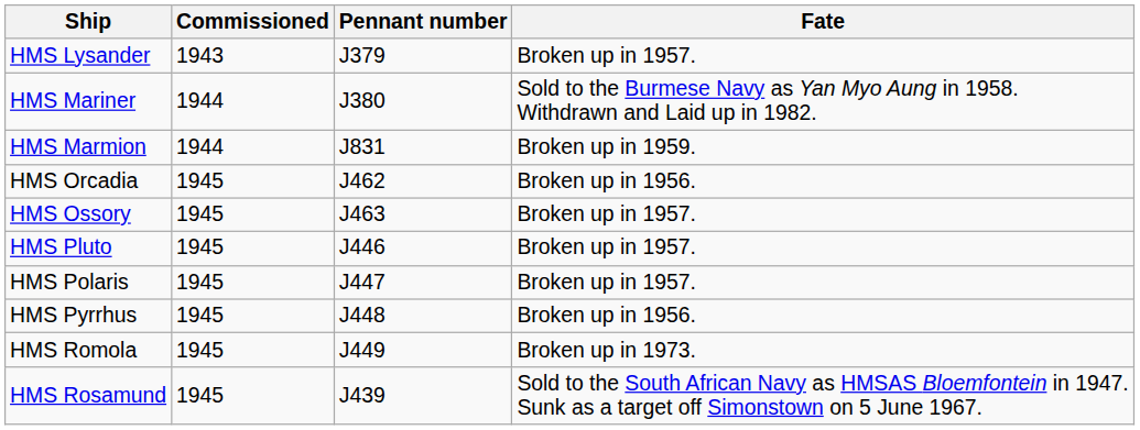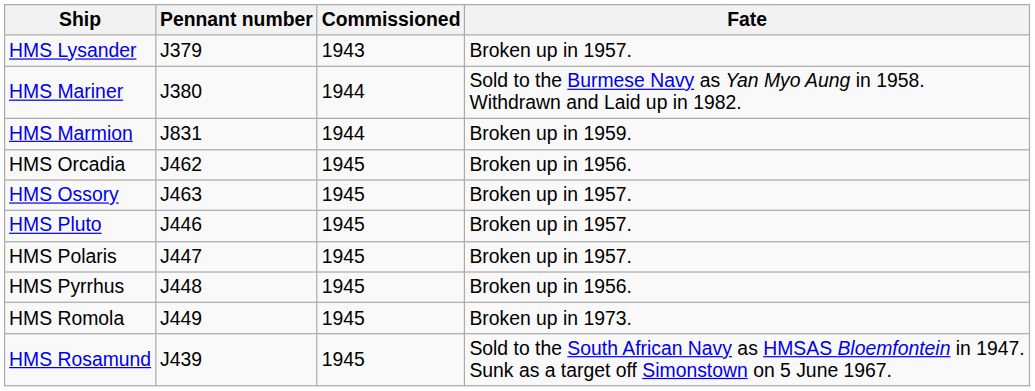columns swapped: Pennant number <-> Commissioned
